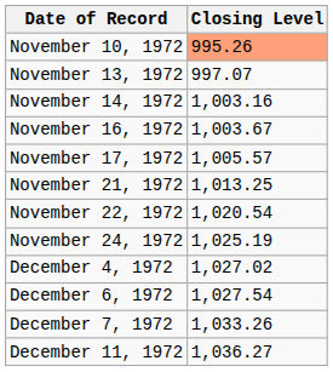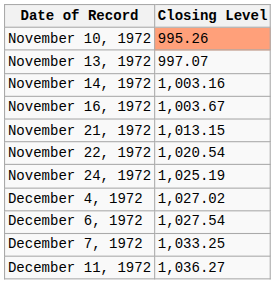- row: November 17, 1972 | 1,005.57
November 21, 1972 | Closing Level: 1,013.25 -> 1,013.15
December 7, 1972 | Closing Level: 1,033.26 -> 1,033.25
